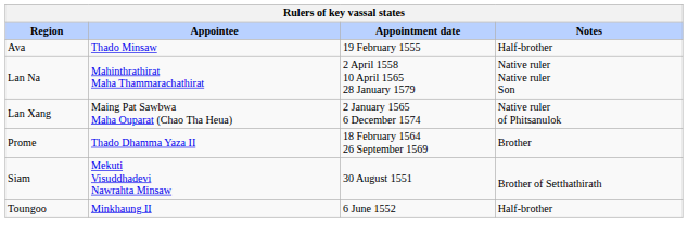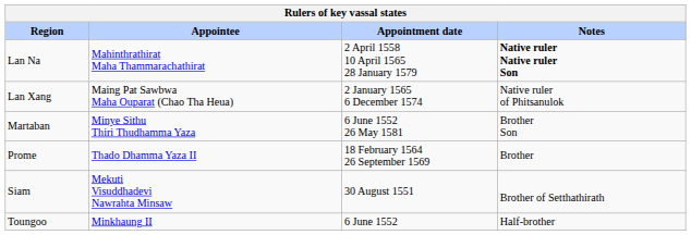- row: Ava | Thado Minsaw | 19 February 1555 | Half-brother
Lan Na | Notes: normal -> bold
+ row: Martaban | Minye Sithu Thiri Thudhamma Yaza | 6 June 1552 26 May 1581 | Brother Son
